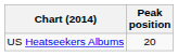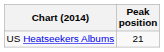US Heatseekers Albums | Peak position: 20 -> 21
